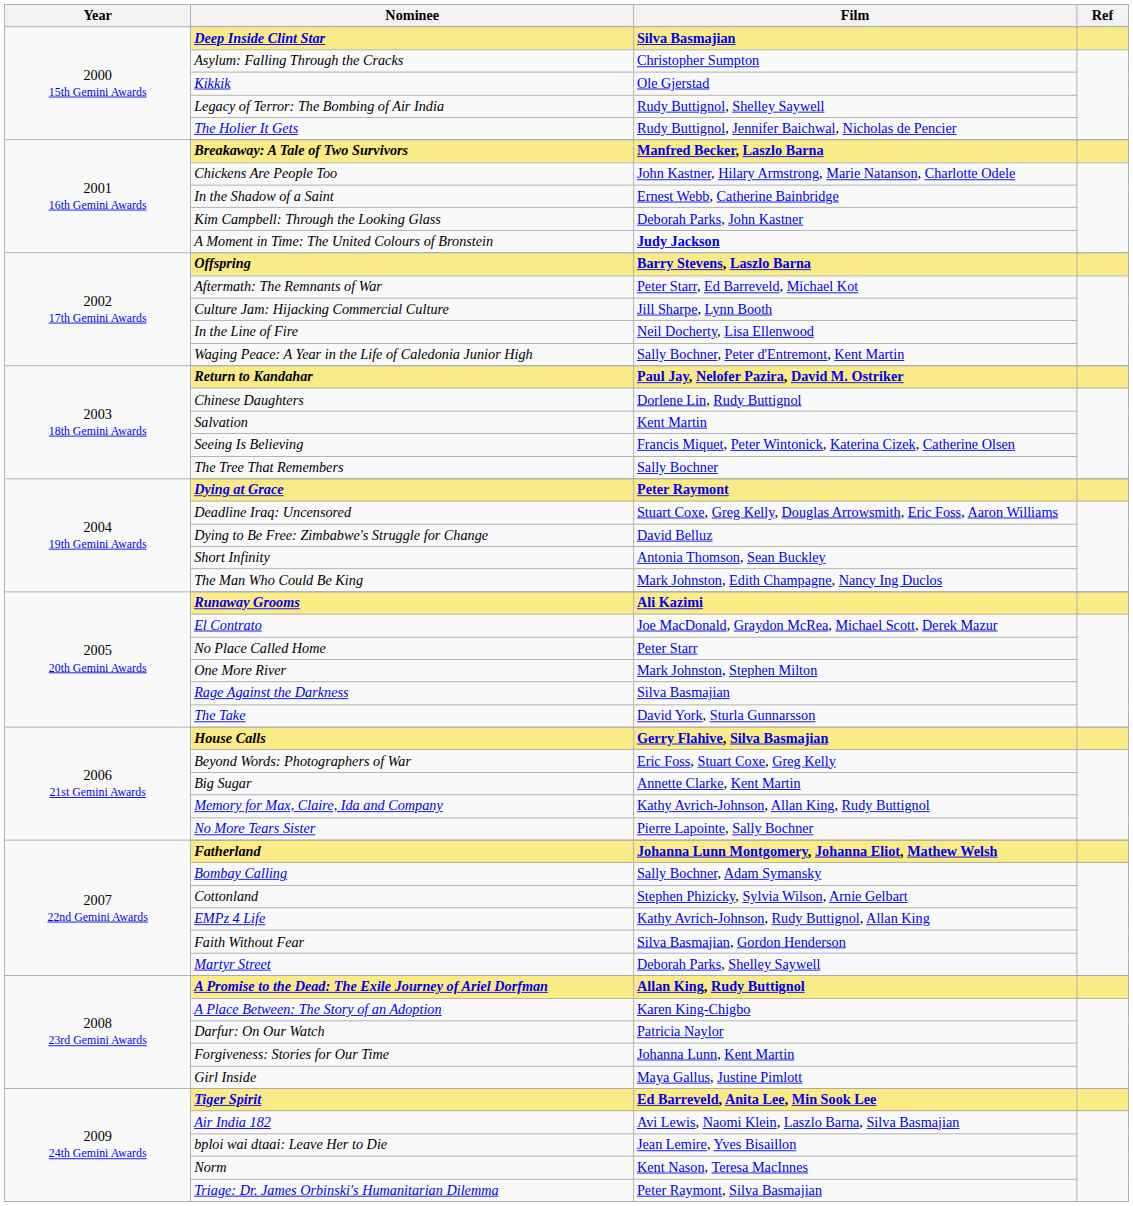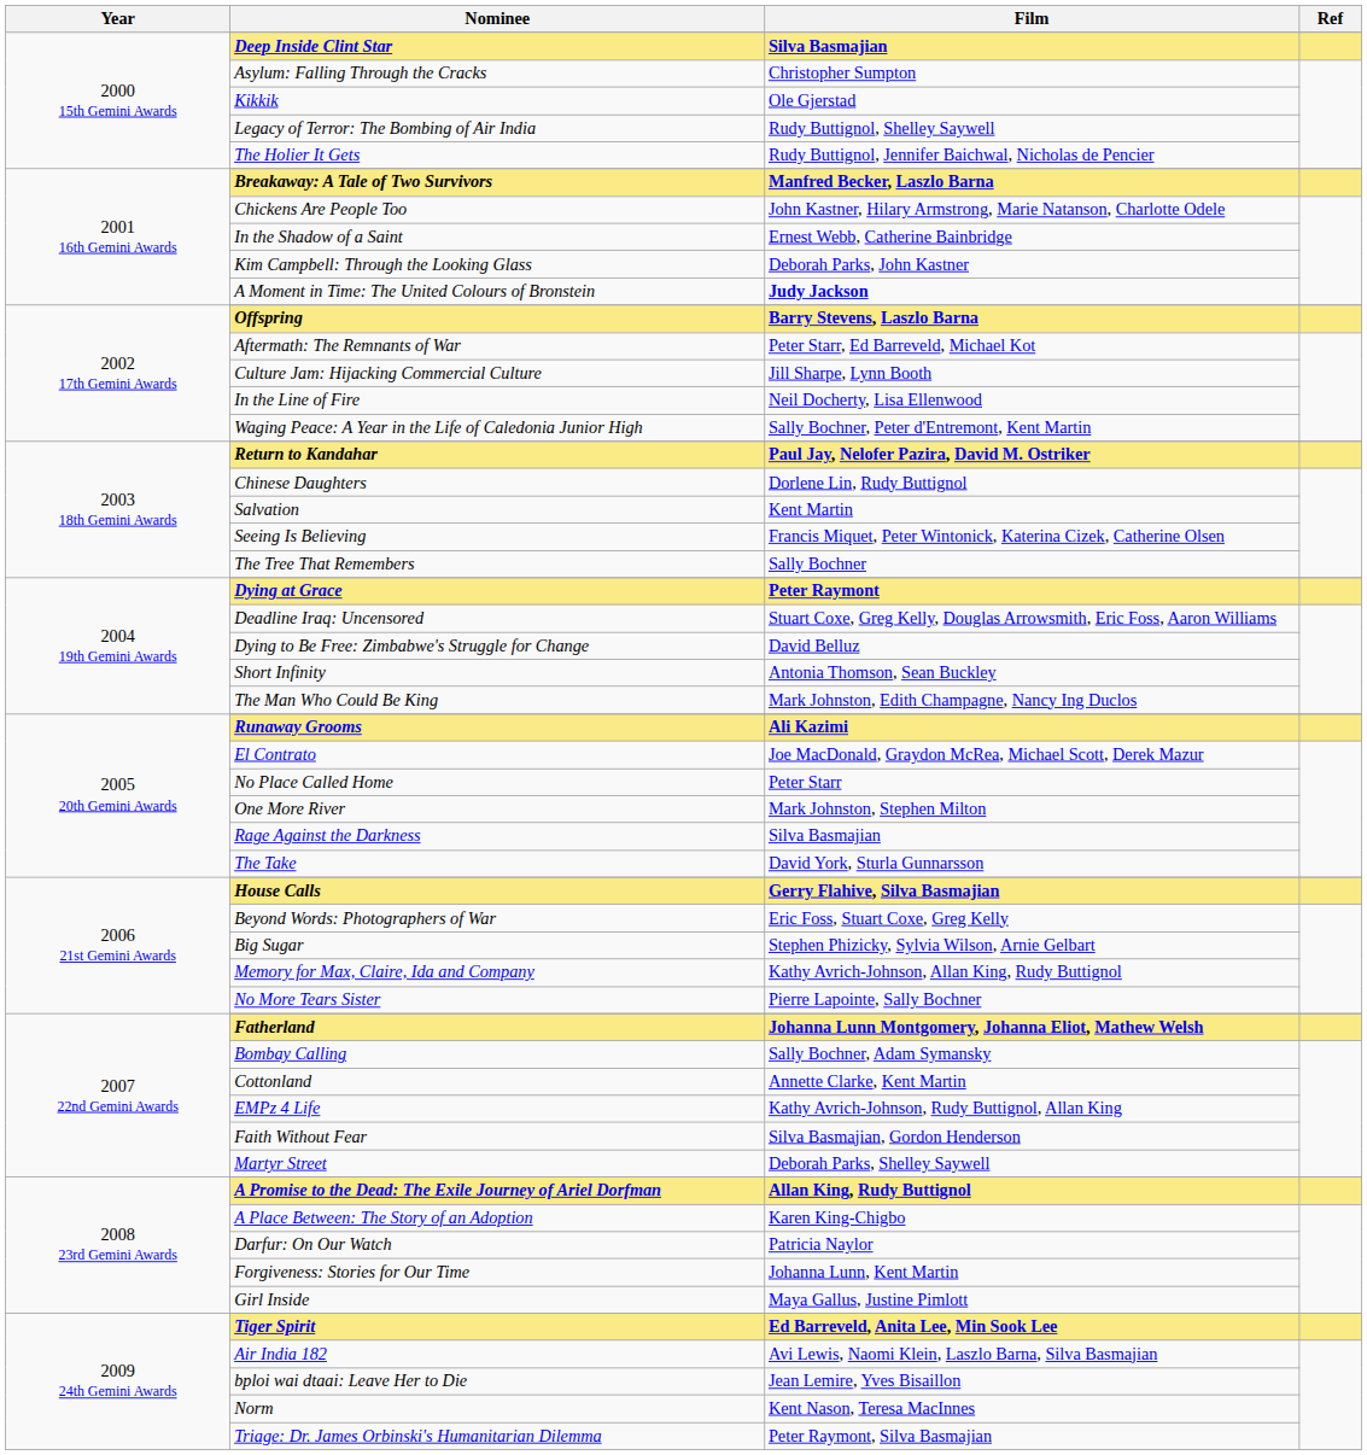Big Sugar | Film: Annette Clarke, Kent Martin -> Stephen Phizicky, Sylvia Wilson, Arnie Gelbart
Cottonland | Film: Stephen Phizicky, Sylvia Wilson, Arnie Gelbart -> Annette Clarke, Kent Martin
